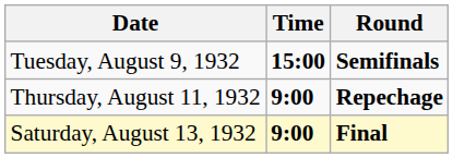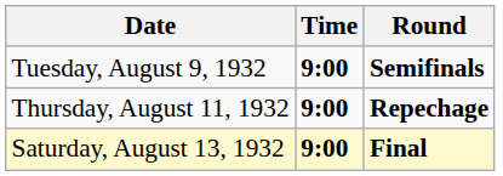Tuesday, August 9, 1932 | Time: 15:00 -> 9:00
